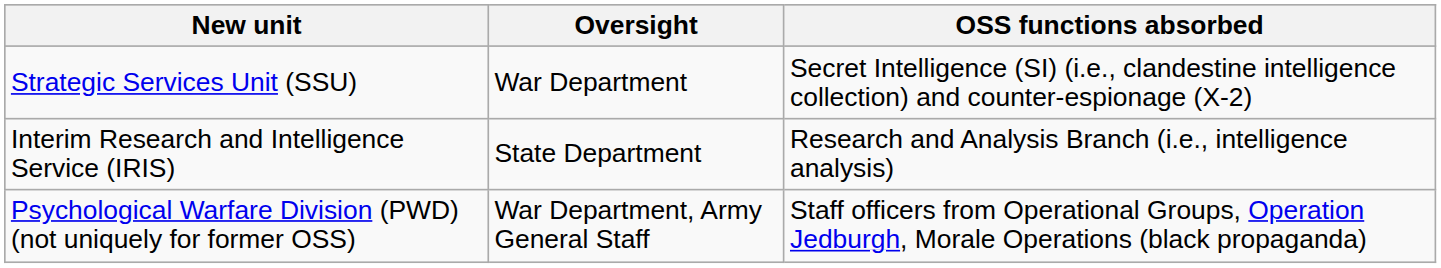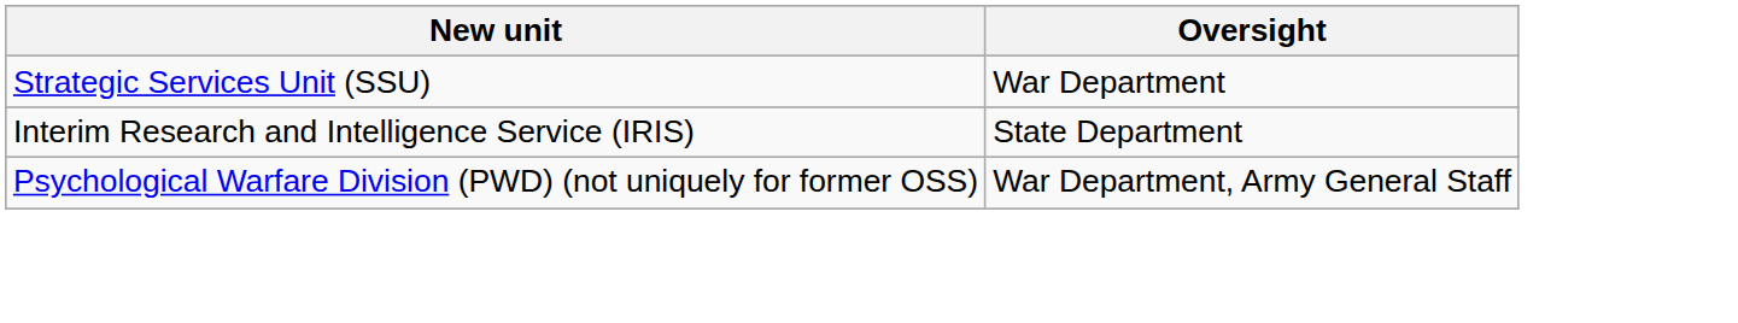- column: OSS functions absorbed | Secret Intelligence (SI) (i.e., clandestine intelligence collection) and counter-espionage (X-2) | Research and Analysis Branch (i.e., intelligence analysis) | Staff officers from Operational Groups, Operation Jedburgh, Morale Operations (black propaganda)
